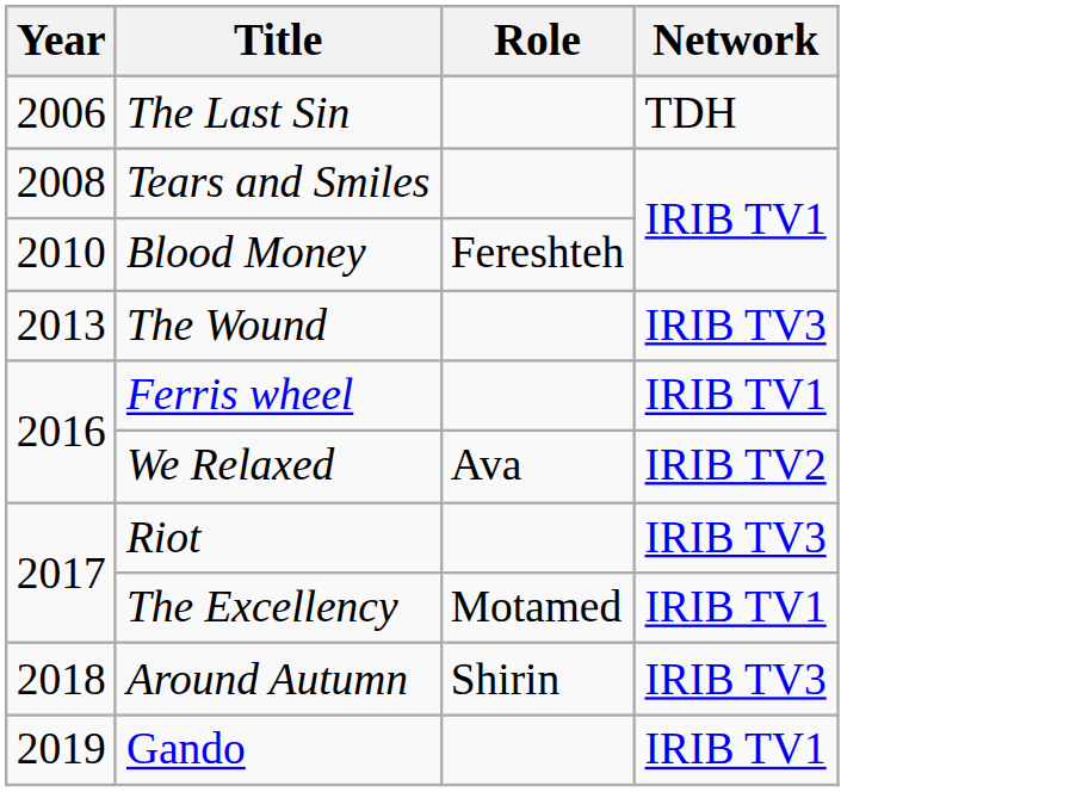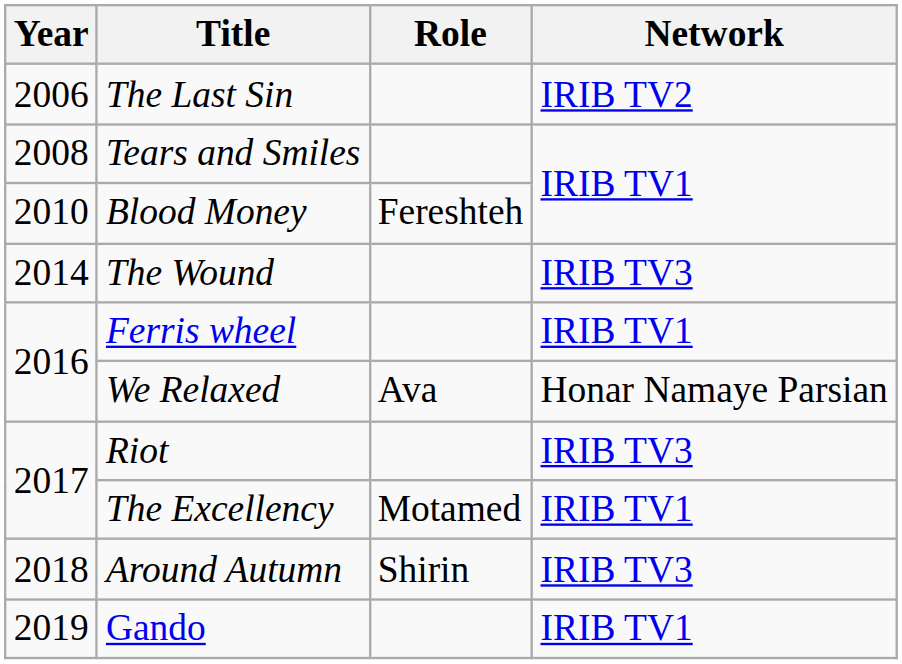The Last Sin | Network: TDH -> IRIB TV2
The Wound | Year: 2013 -> 2014
We Relaxed | Network: IRIB TV2 -> Honar Namaye Parsian
